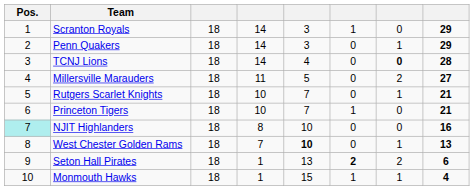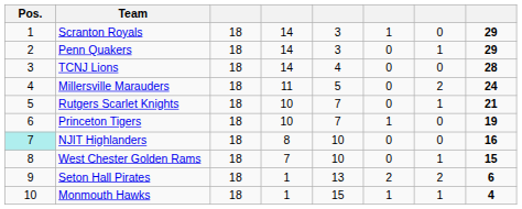TCNJ Lions | column 7: bold -> normal
Millersville Marauders | column 8: 27 -> 24
Princeton Tigers | column 8: 21 -> 19
West Chester Golden Rams | column 5: bold -> normal
West Chester Golden Rams | column 8: 13 -> 15
Seton Hall Pirates | column 6: bold -> normal
